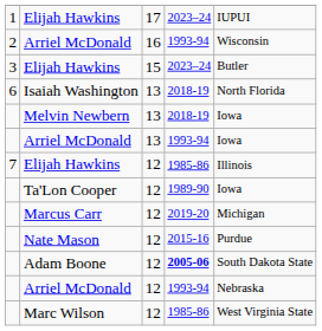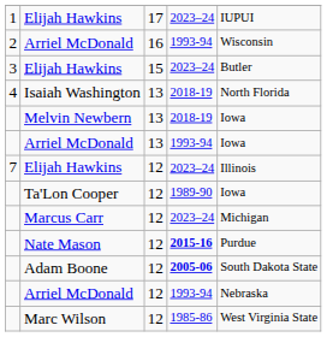Isaiah Washington | column 1: 6 -> 4
Elijah Hawkins / 12 | column 4: 1985-86 -> 2023–24
Marcus Carr | column 4: 2019-20 -> 2023–24
Nate Mason | column 4: normal -> bold
